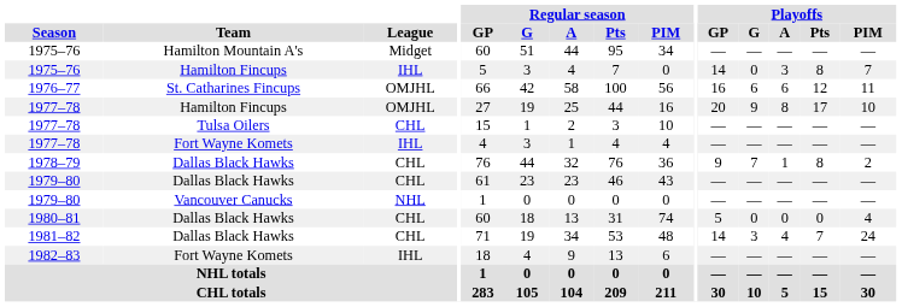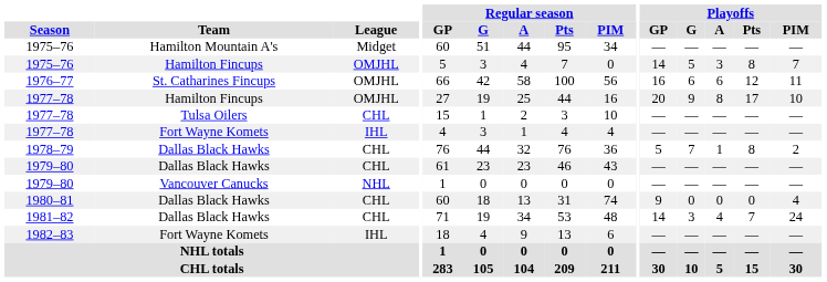1975–76 / Hamilton Fincups | League: IHL -> OMJHL
1975–76 / Hamilton Fincups | Playoffs / G: 0 -> 5
1978–79 | Playoffs / GP: 9 -> 5
1980–81 | Playoffs / GP: 5 -> 9
